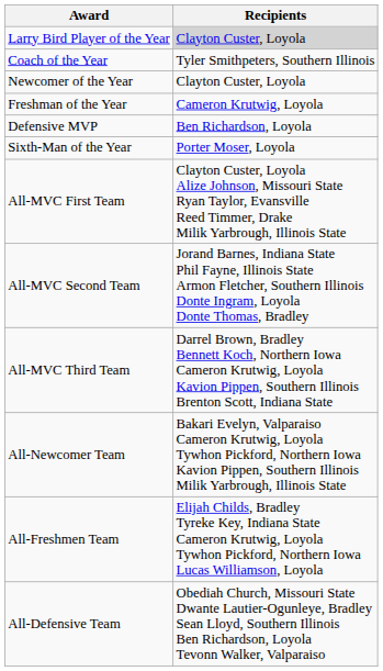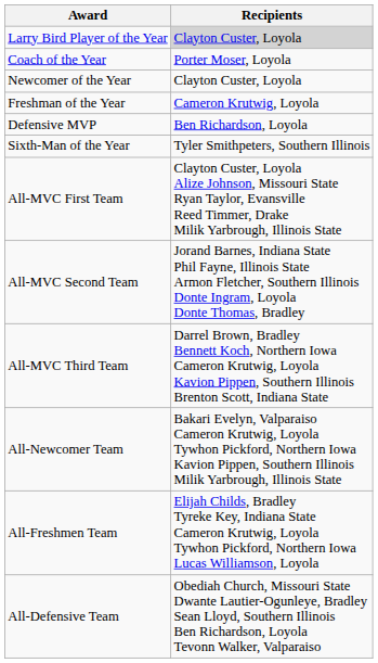Coach of the Year | Recipients: Tyler Smithpeters, Southern Illinois -> Porter Moser, Loyola
Sixth-Man of the Year | Recipients: Porter Moser, Loyola -> Tyler Smithpeters, Southern Illinois
